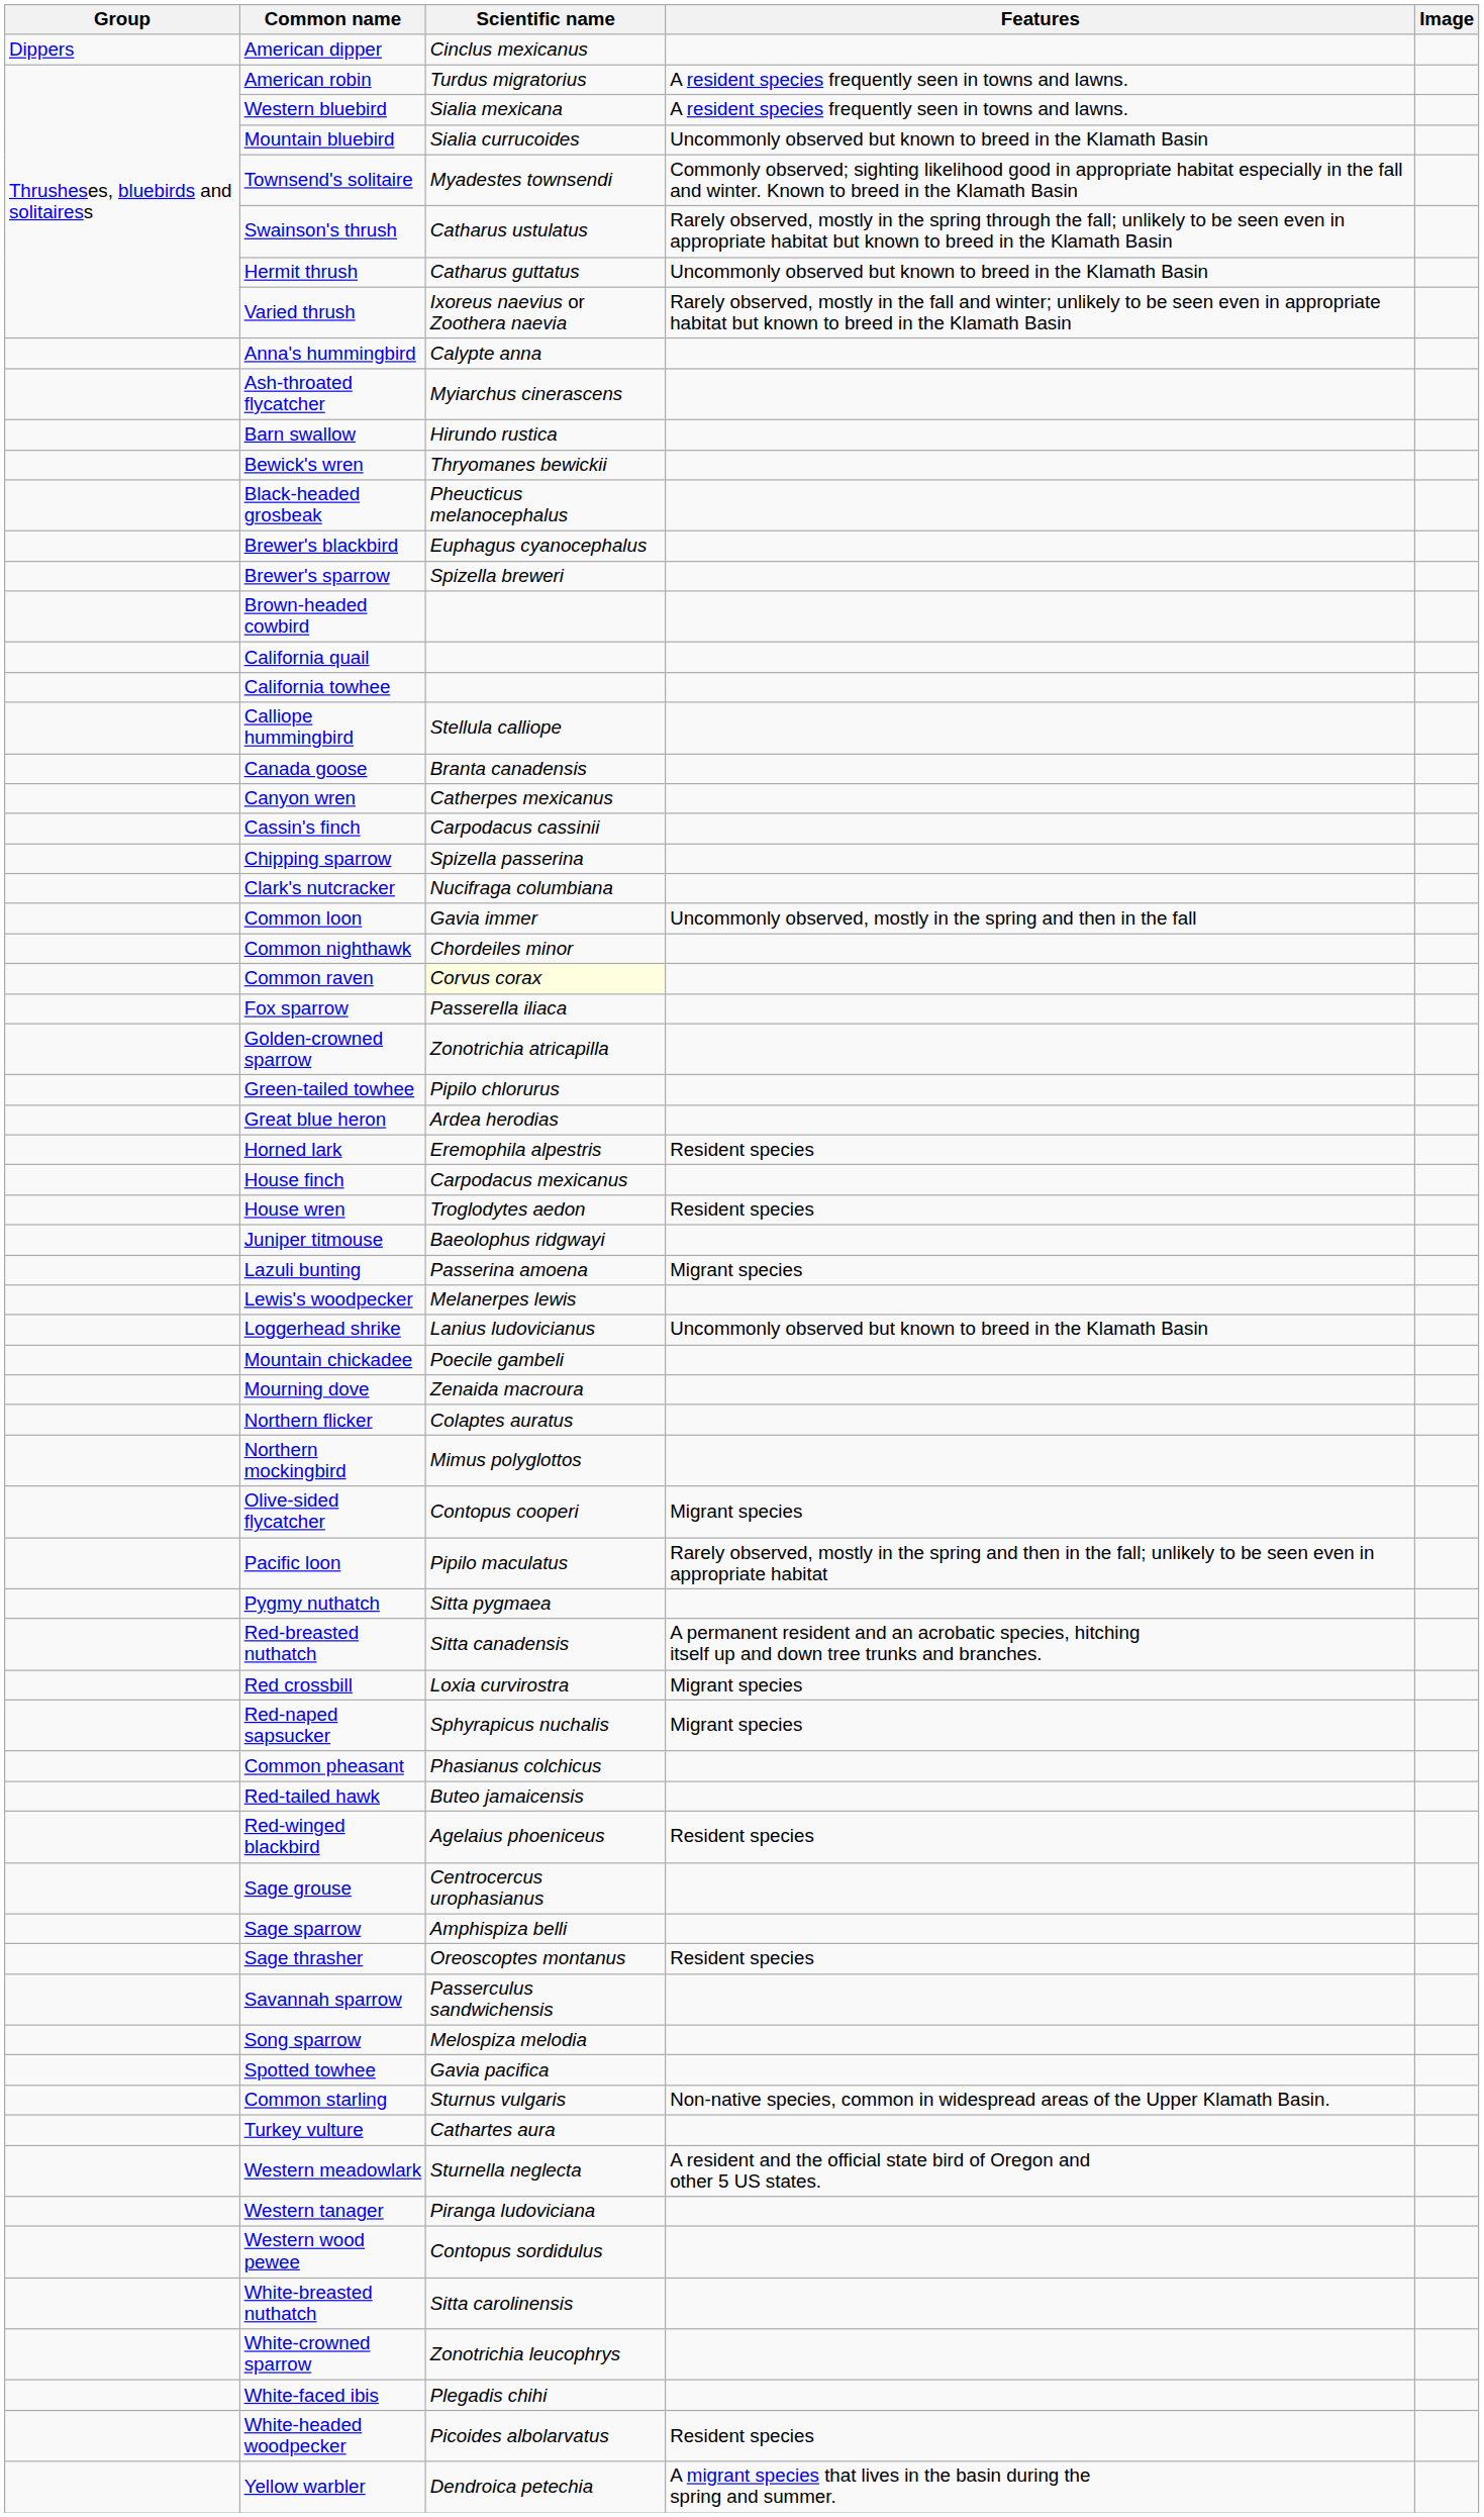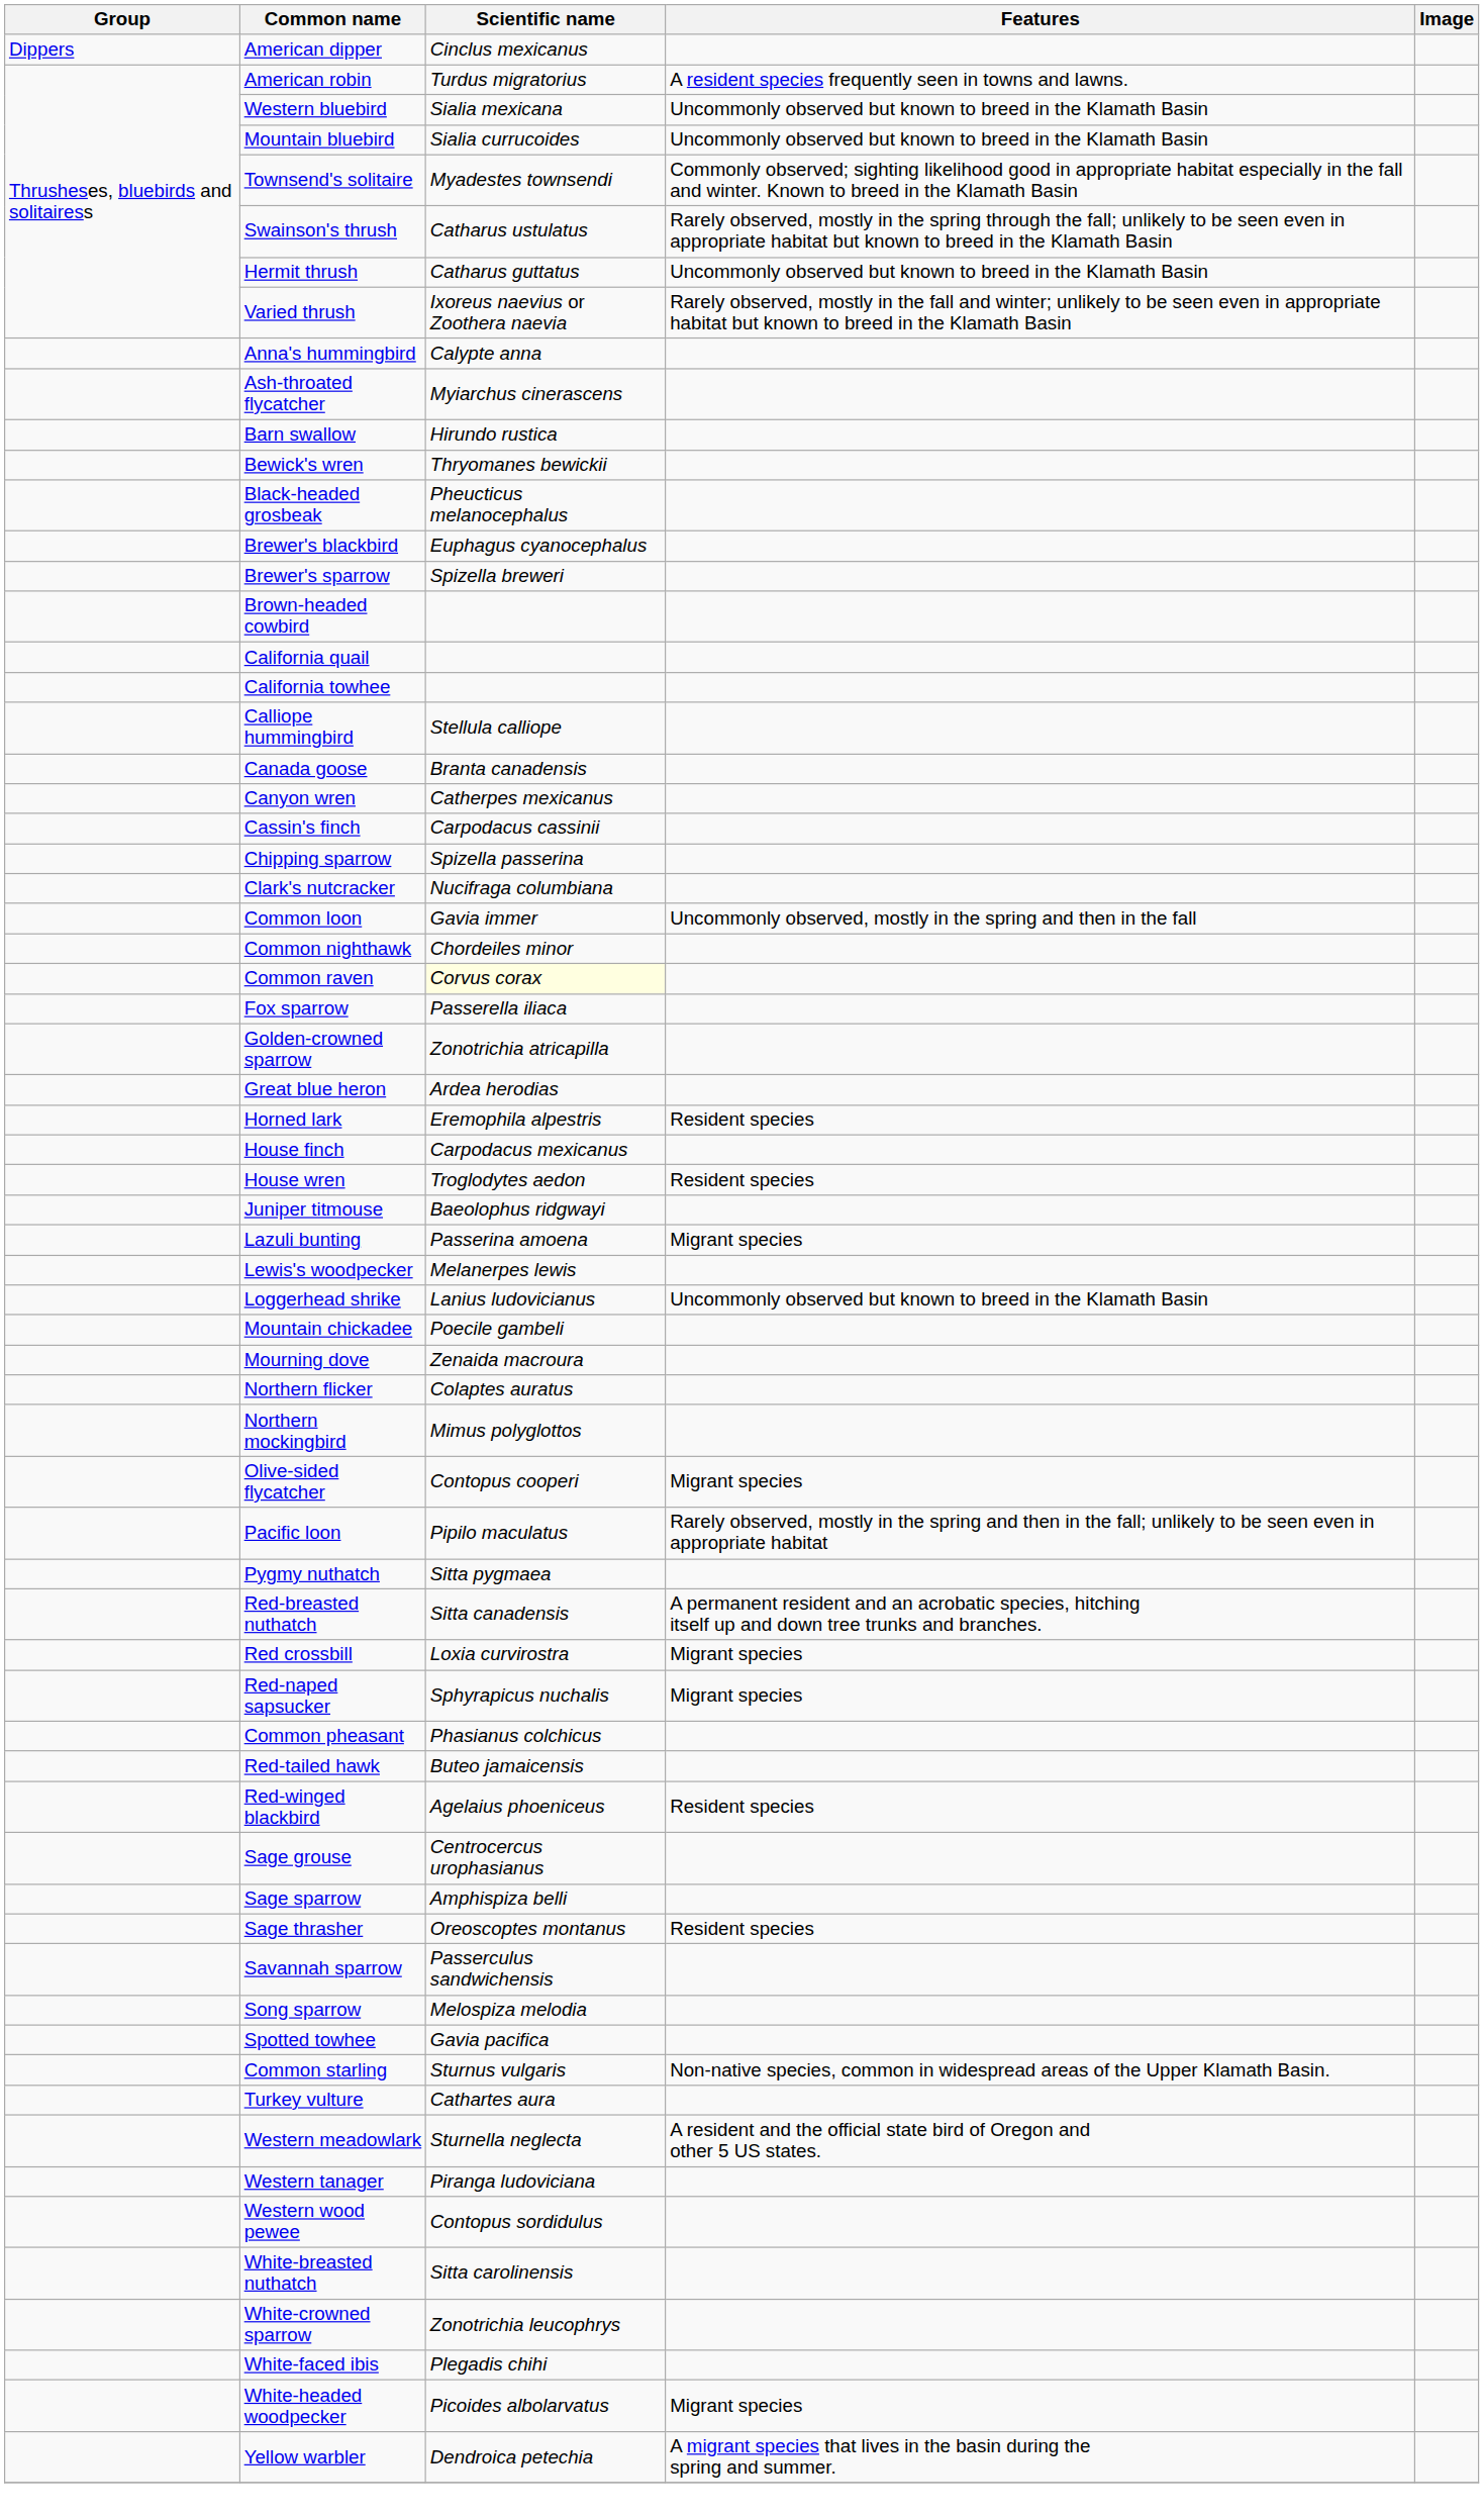Western bluebird | Features: A resident species frequently seen in towns and lawns. -> Uncommonly observed but known to breed in the Klamath Basin
- row: Green-tailed towhee | Pipilo chlorurus
White-headed woodpecker | Features: Resident species -> Migrant species
